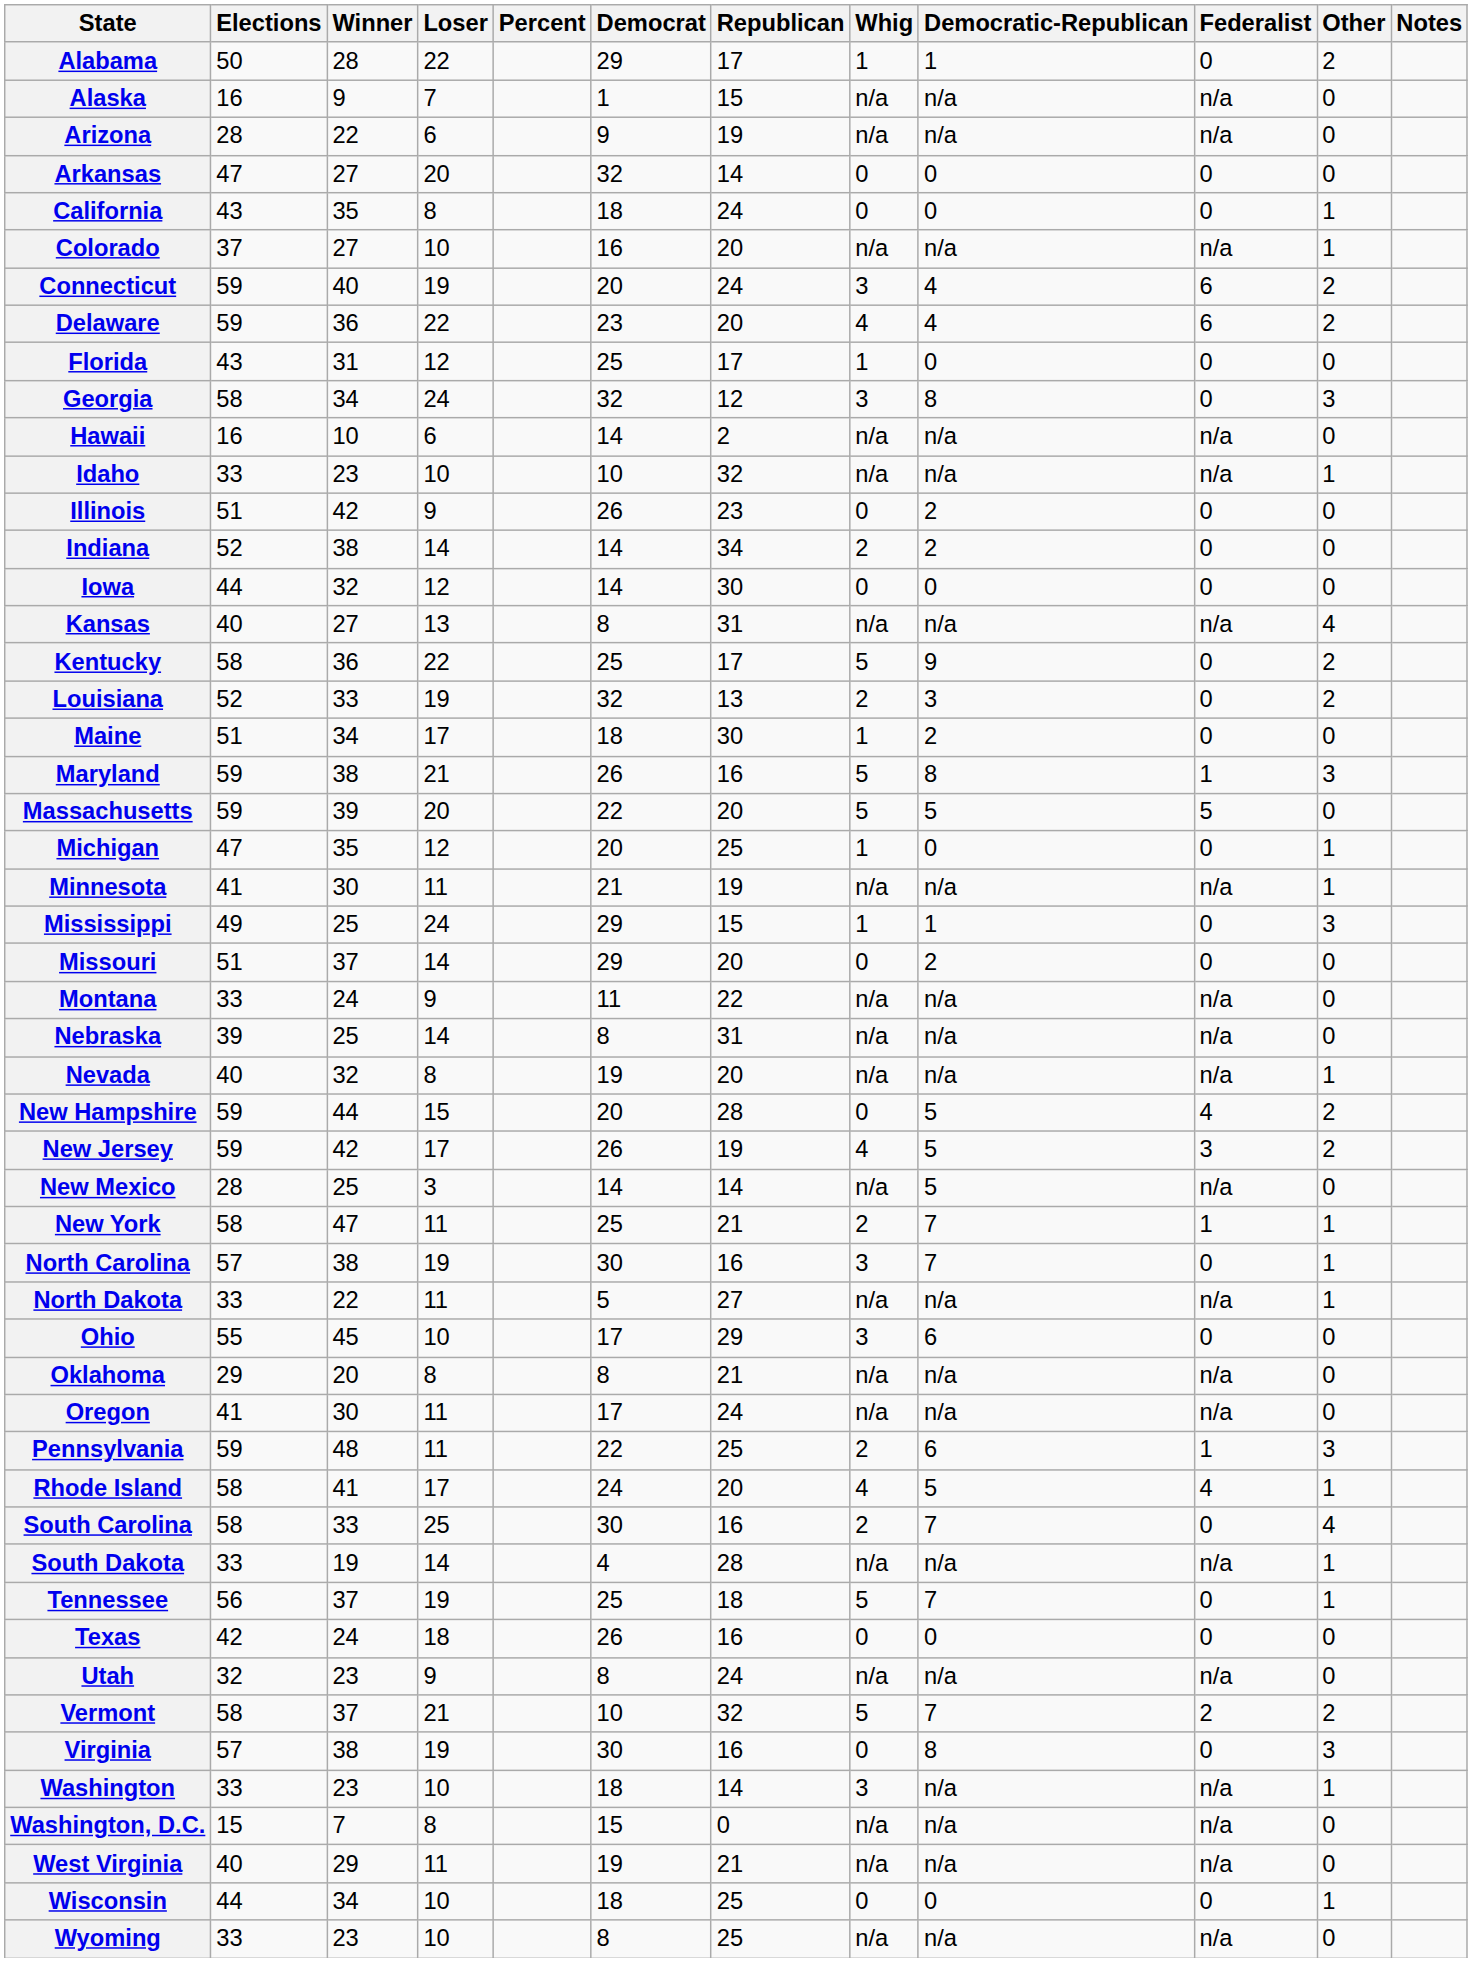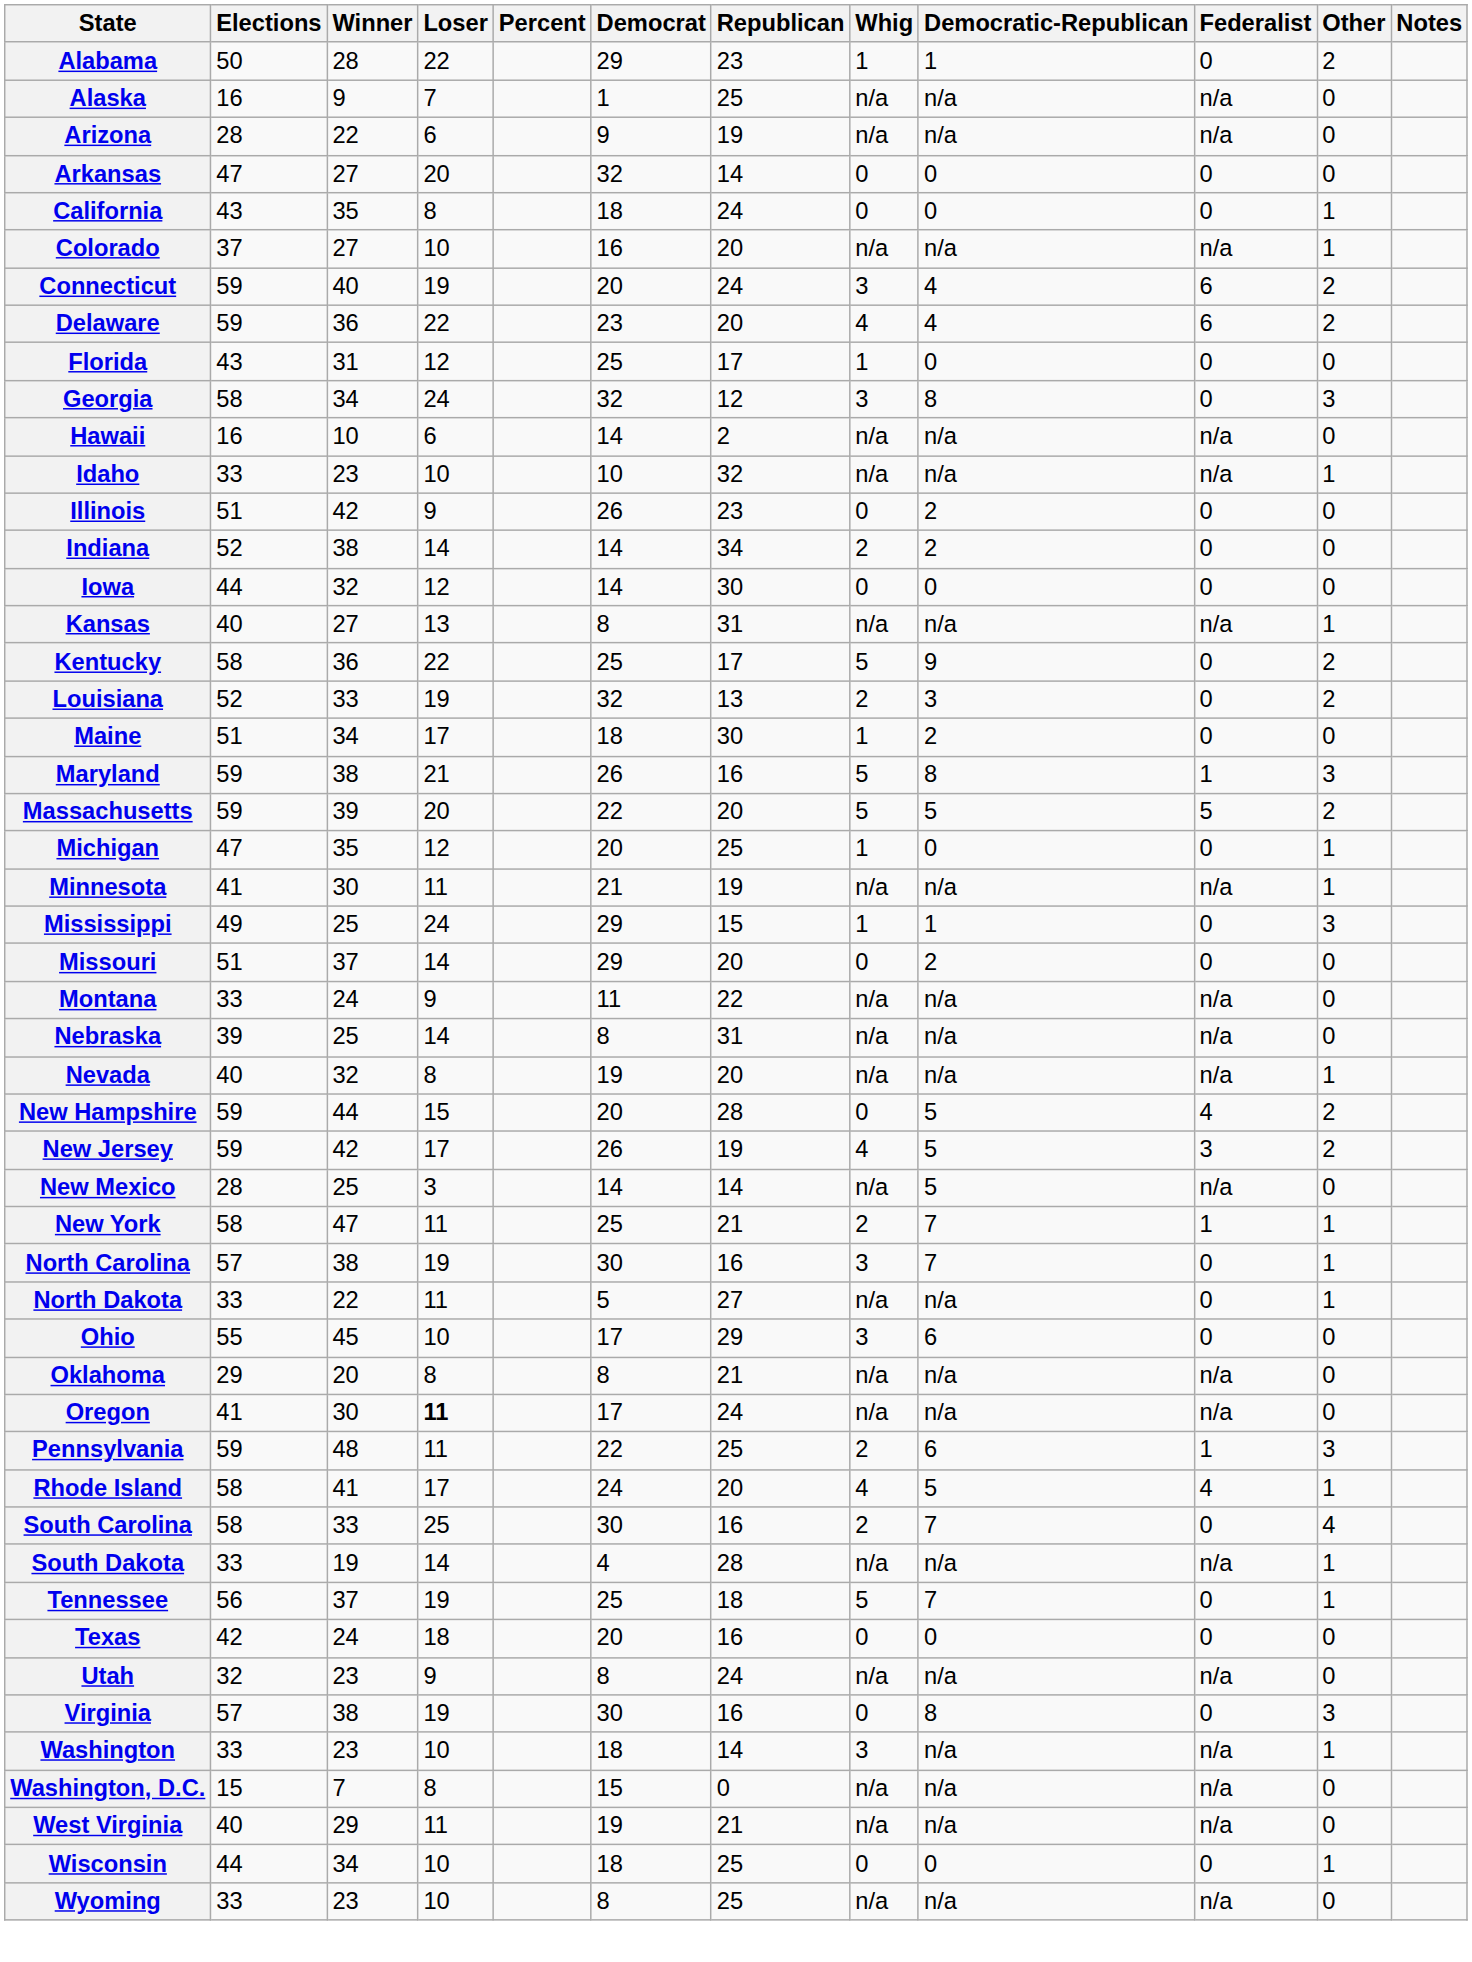Alabama | Republican: 17 -> 23
Alaska | Republican: 15 -> 25
Kansas | Other: 4 -> 1
Massachusetts | Other: 0 -> 2
North Dakota | Federalist: n/a -> 0
Oregon | Loser: normal -> bold
Texas | Democrat: 26 -> 20
- row: Vermont | 58 | 37 | 21 | 10 | 32 | 5 | 7 | 2 | 2
